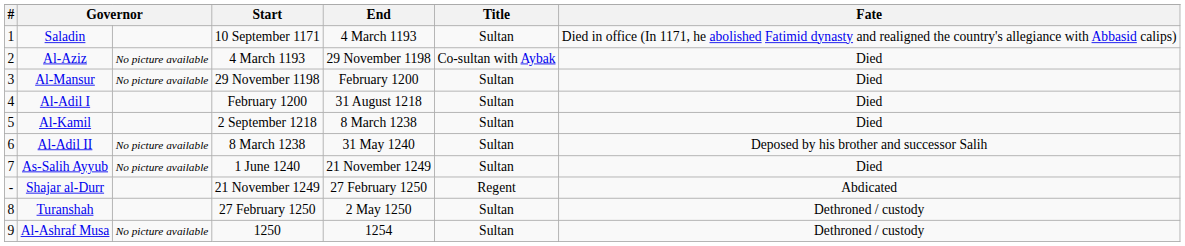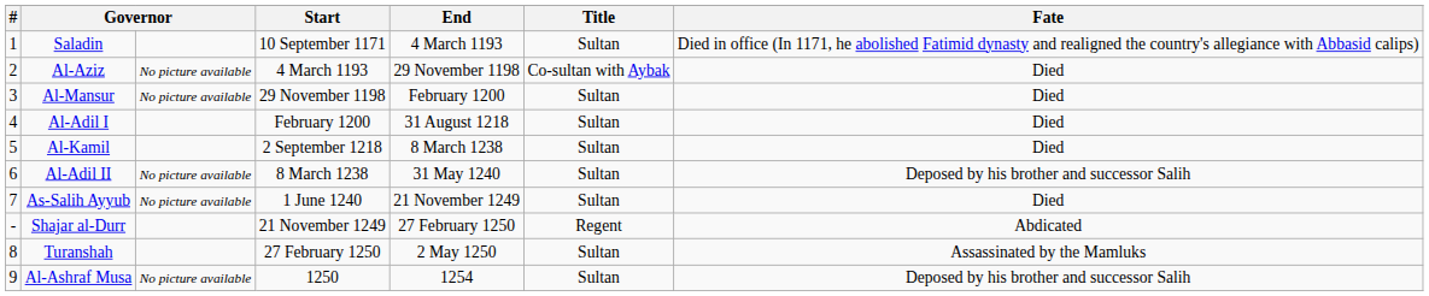Turanshah | Fate: Dethroned / custody -> Assassinated by the Mamluks
Al-Ashraf Musa | Fate: Dethroned / custody -> Deposed by his brother and successor Salih
